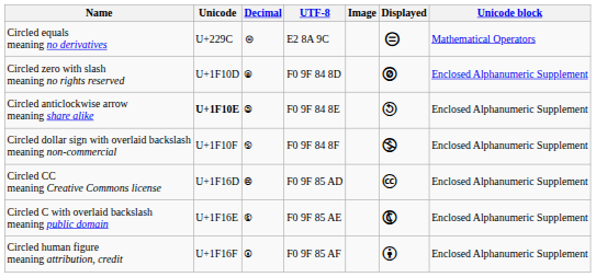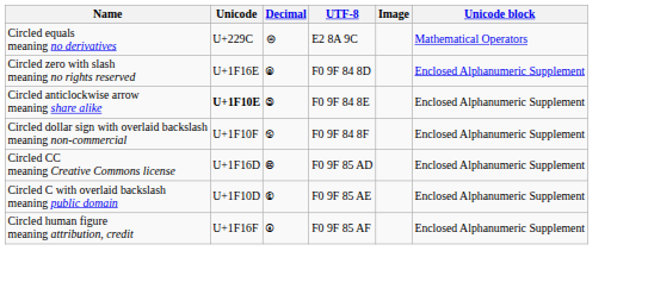- column: Displayed | ⊜ | 🄍 | 🄎 | 🄏 | 🅭 | 🅮 | 🅯
Circled zero with slash meaning no rights reserved | Unicode: U+1F10D -> U+1F16E
Circled C with overlaid backslash meaning public domain | Unicode: U+1F16E -> U+1F10D
